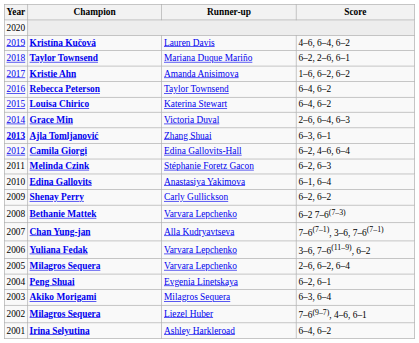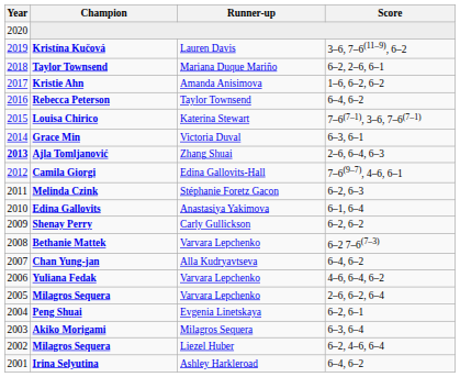Kristína Kučová | Score: 4–6, 6–4, 6–2 -> 3–6, 7–6(11–9), 6–2
Louisa Chirico | Score: 6–4, 6–2 -> 7–6(7–1), 3–6, 7–6(7–1)
Grace Min | Score: 2–6, 6–4, 6–3 -> 6–3, 6–1
Ajla Tomljanović | Score: 6–3, 6–1 -> 2–6, 6–4, 6–3
Camila Giorgi | Score: 6–2, 4–6, 6–4 -> 7–6(9–7), 4–6, 6–1
Chan Yung-jan | Score: 7–6(7–1), 3–6, 7–6(7–1) -> 6–4, 6–2
Yuliana Fedak | Score: 3–6, 7–6(11–9), 6–2 -> 4–6, 6–4, 6–2
Milagros Sequera / Liezel Huber | Score: 7–6(9–7), 4–6, 6–1 -> 6–2, 4–6, 6–4
